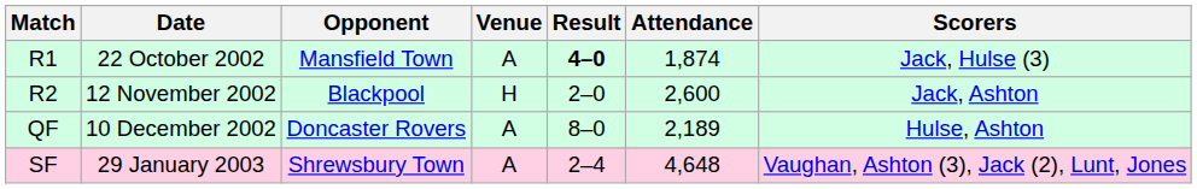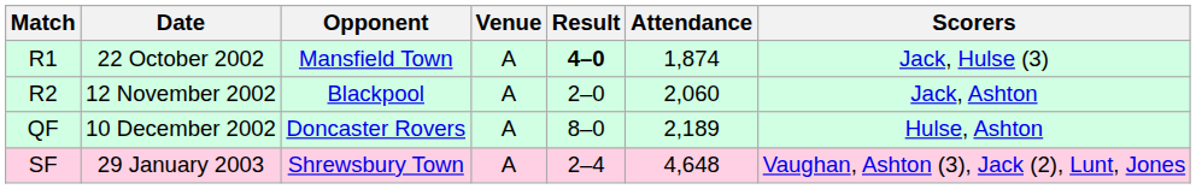R2 | Venue: H -> A
R2 | Attendance: 2,600 -> 2,060
